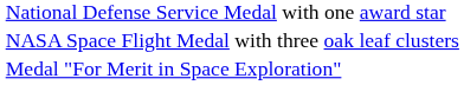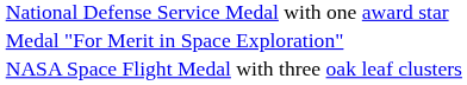rows swapped: NASA Space Flight Medal with three oak leaf clusters <-> Medal "For Merit in Space Exploration"
